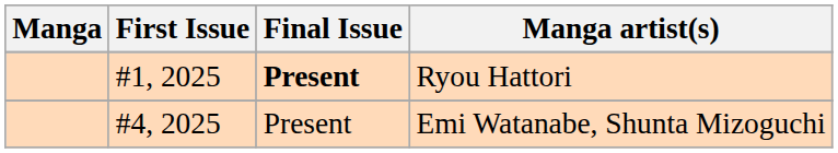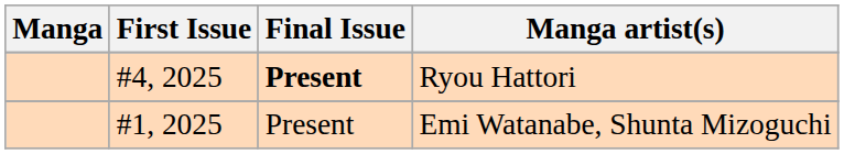Ryou Hattori | First Issue: #1, 2025 -> #4, 2025
Emi Watanabe, Shunta Mizoguchi | First Issue: #4, 2025 -> #1, 2025
